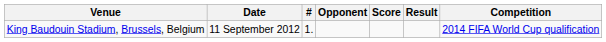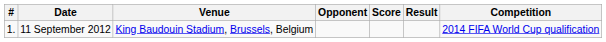columns swapped: # <-> Venue
